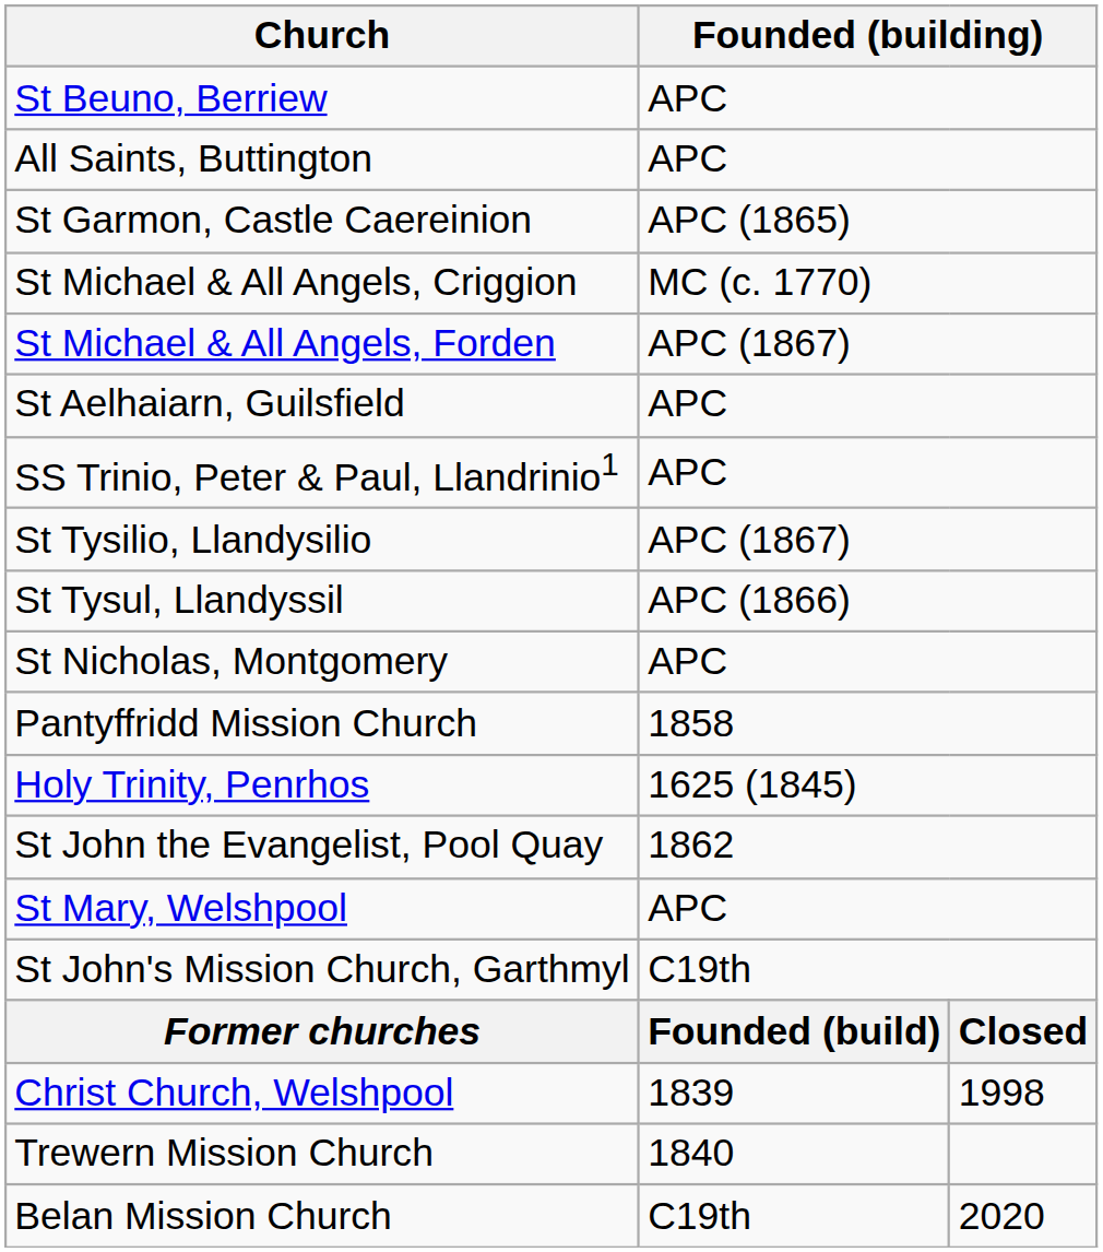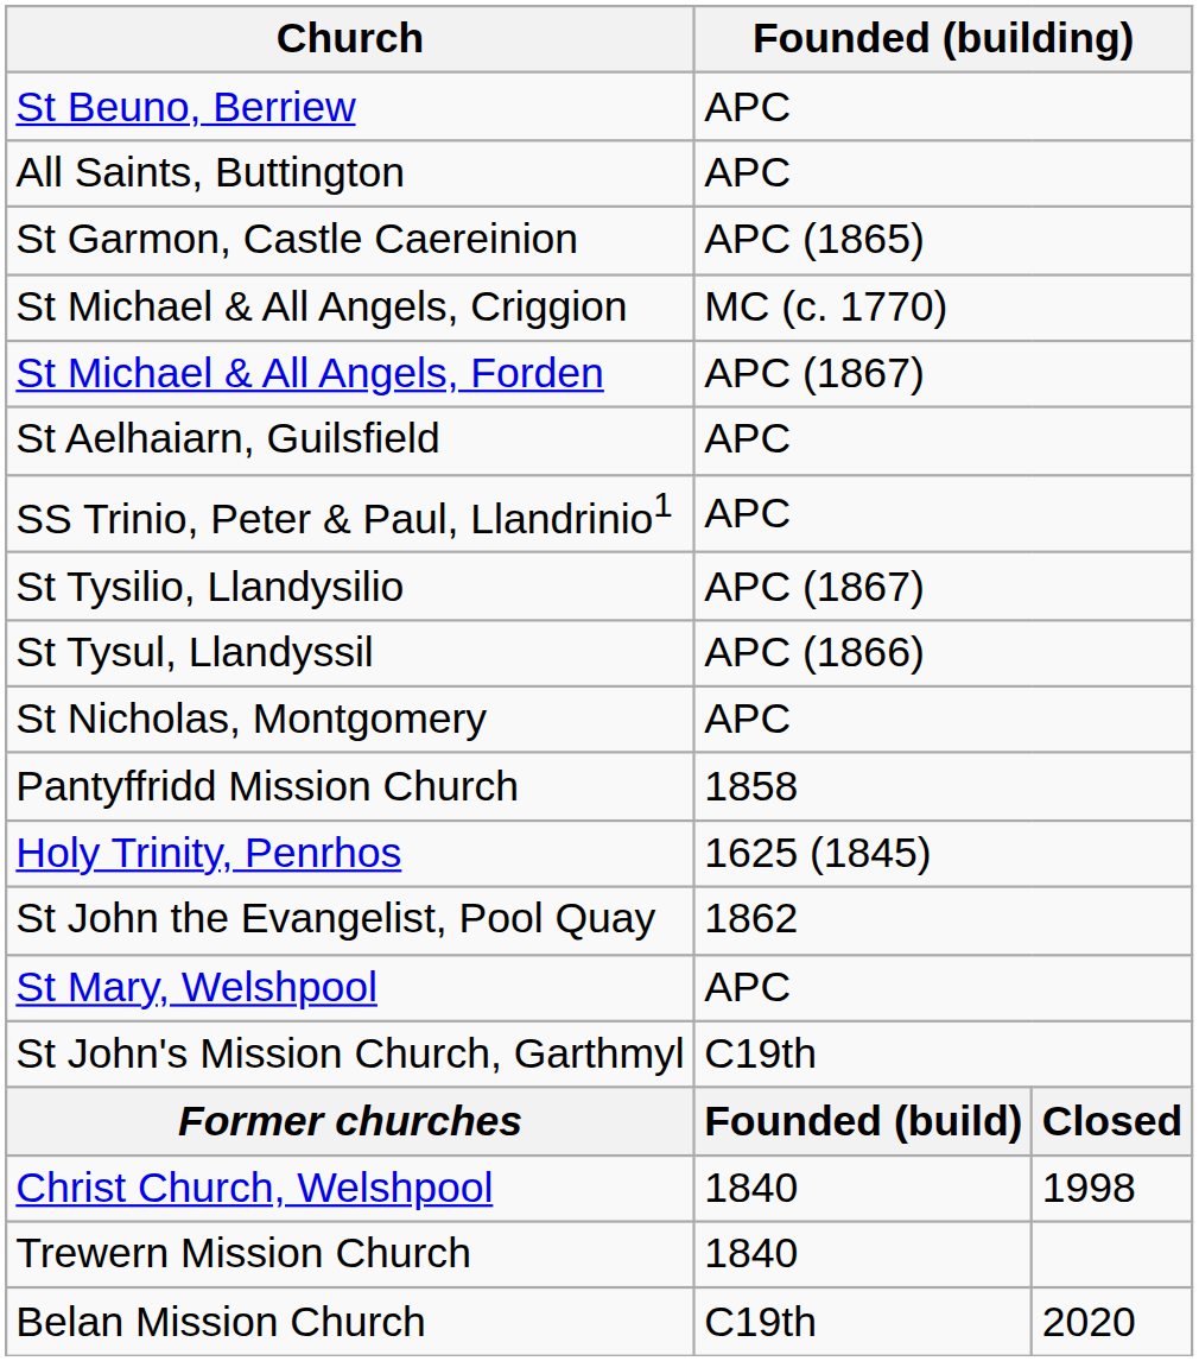Christ Church, Welshpool | column 2: 1839 -> 1840
